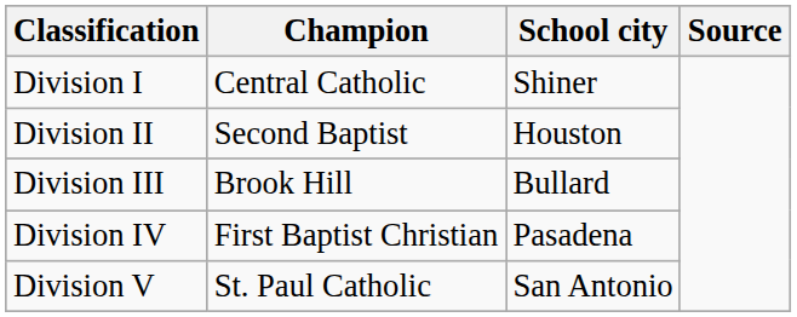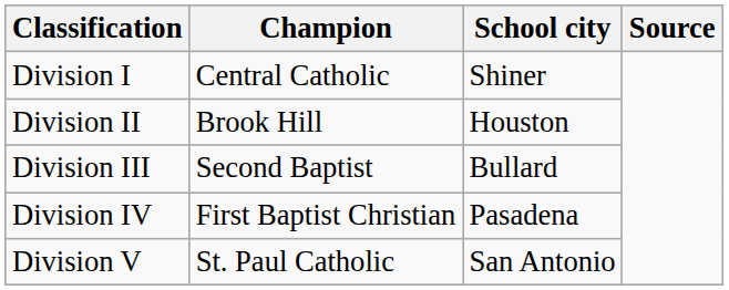Division II | Champion: Second Baptist -> Brook Hill
Division III | Champion: Brook Hill -> Second Baptist
